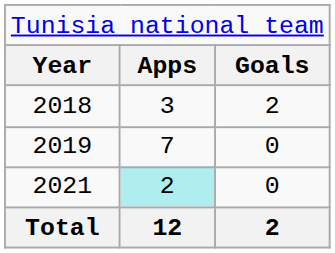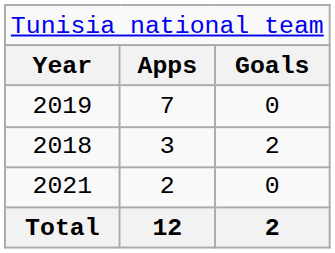rows swapped: 2018 <-> 2019
2021 | column 2: paleturquoise background -> no background
